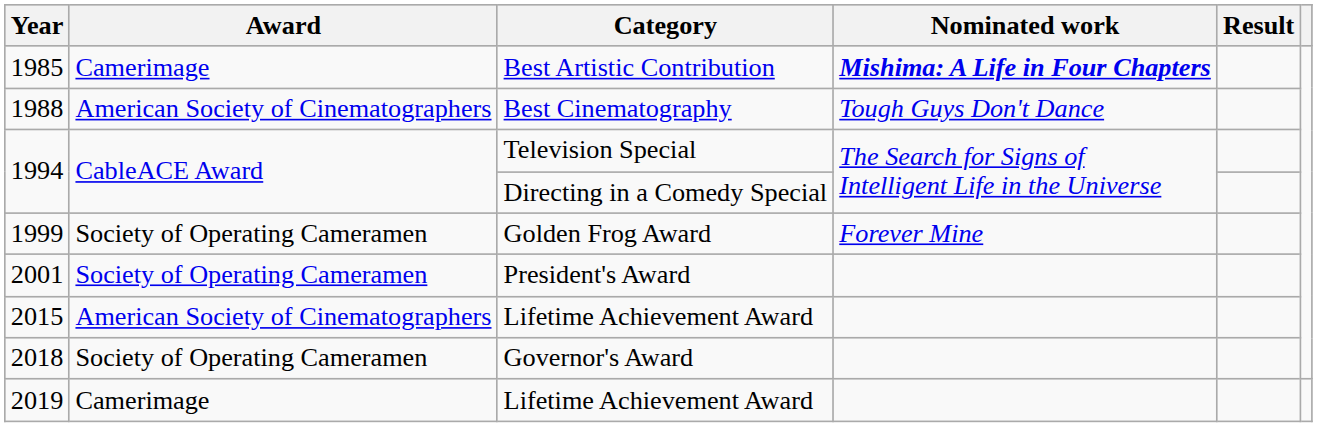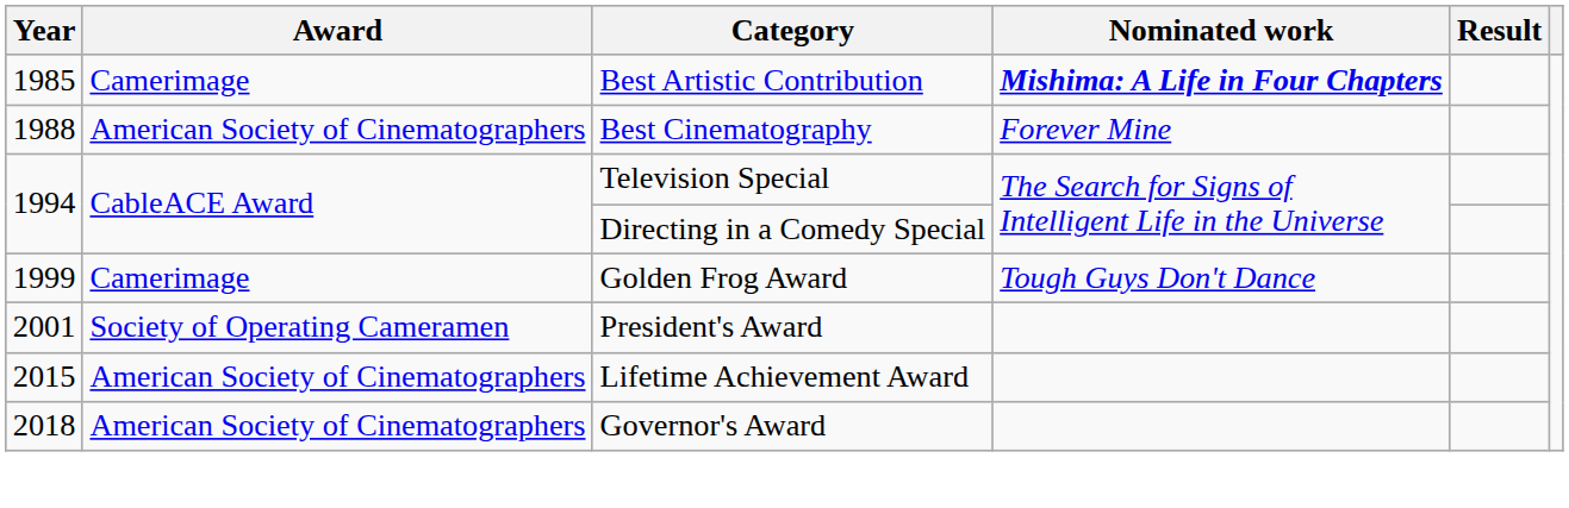1988 | Nominated work: Tough Guys Don't Dance -> Forever Mine
1999 | Award: Society of Operating Cameramen -> Camerimage
1999 | Nominated work: Forever Mine -> Tough Guys Don't Dance
2018 | Award: Society of Operating Cameramen -> American Society of Cinematographers
- row: 2019 | Camerimage | Lifetime Achievement Award
